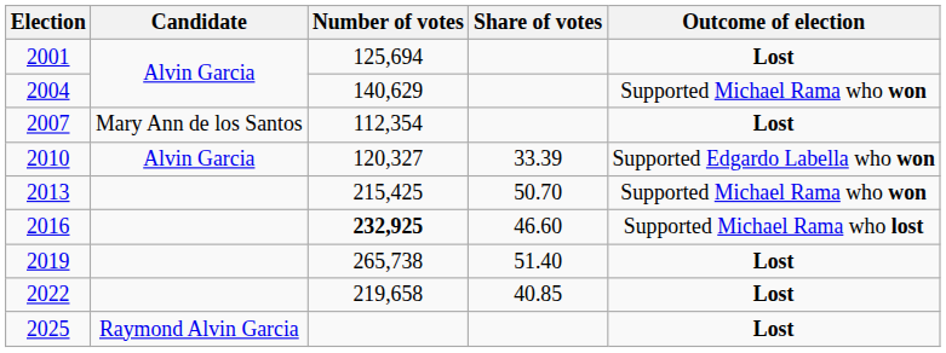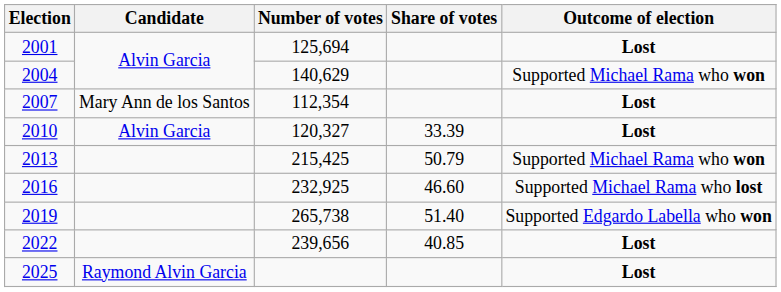2010 | Outcome of election: Supported Edgardo Labella who won -> Lost
2013 | Share of votes: 50.70 -> 50.79
2016 | Number of votes: bold -> normal
2019 | Outcome of election: Lost -> Supported Edgardo Labella who won
2022 | Number of votes: 219,658 -> 239,656
